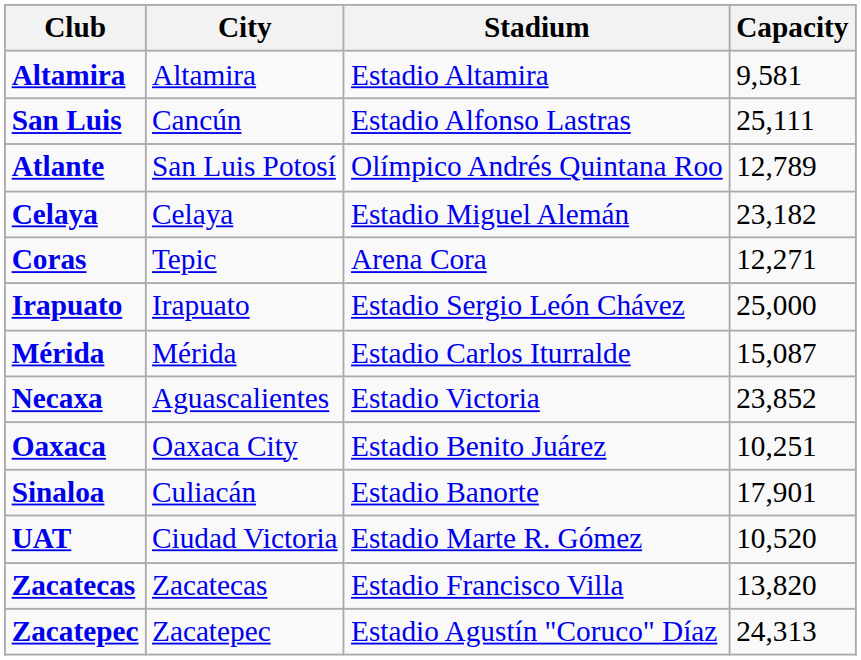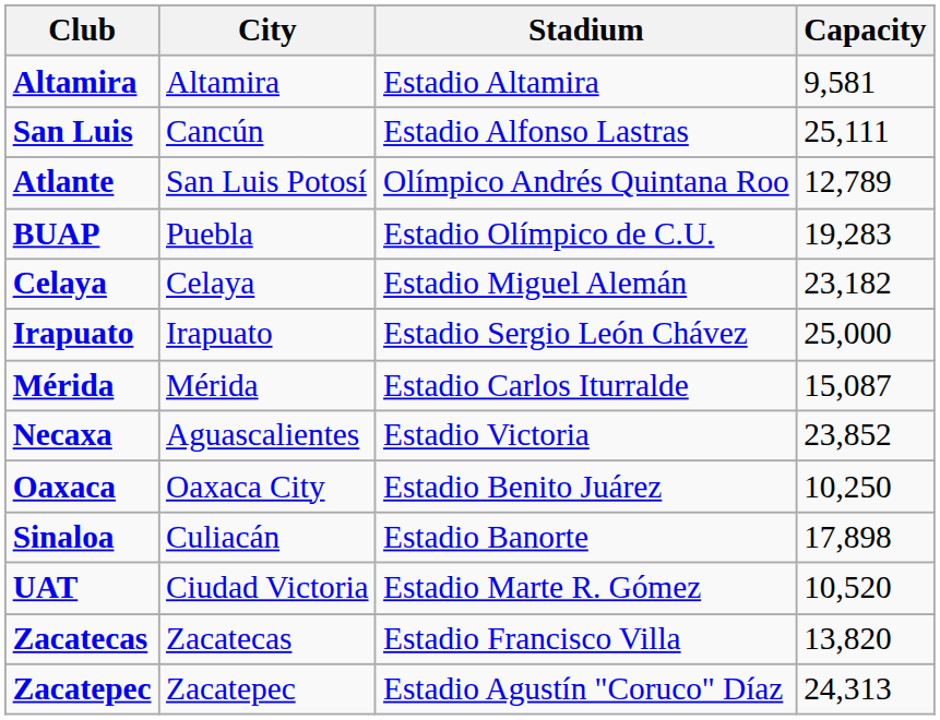+ row: BUAP | Puebla | Estadio Olímpico de C.U. | 19,283
- row: Coras | Tepic | Arena Cora | 12,271
Oaxaca | Capacity: 10,251 -> 10,250
Sinaloa | Capacity: 17,901 -> 17,898
